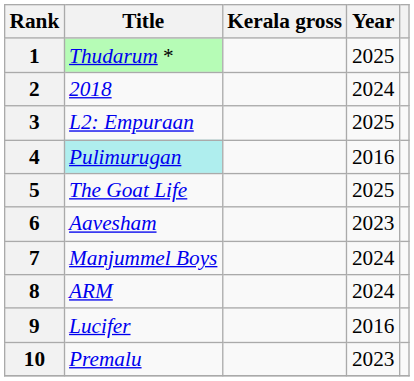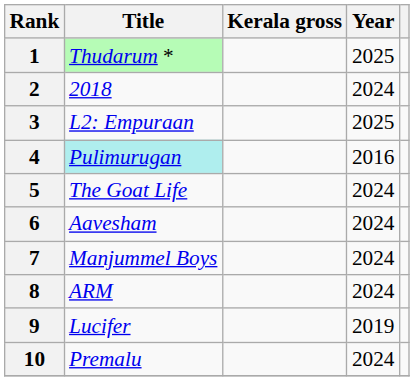5 | Year: 2025 -> 2024
6 | Year: 2023 -> 2024
9 | Year: 2016 -> 2019
10 | Year: 2023 -> 2024
